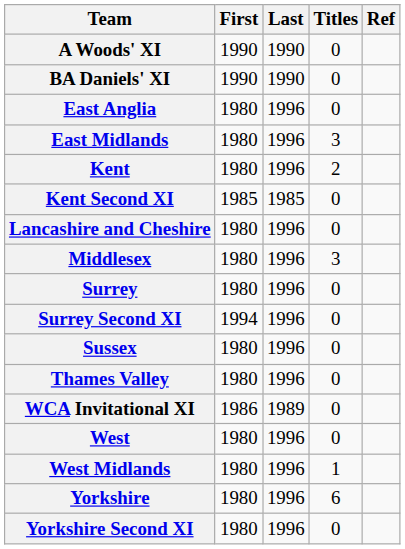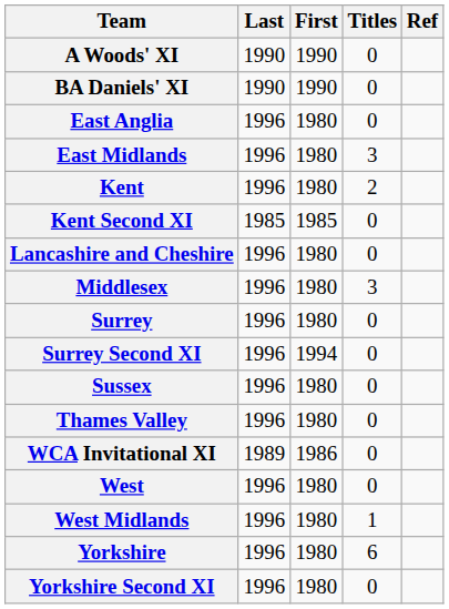columns swapped: First <-> Last
